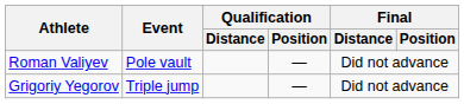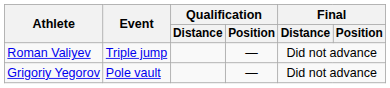Roman Valiyev | Event: Pole vault -> Triple jump
Grigoriy Yegorov | Event: Triple jump -> Pole vault
